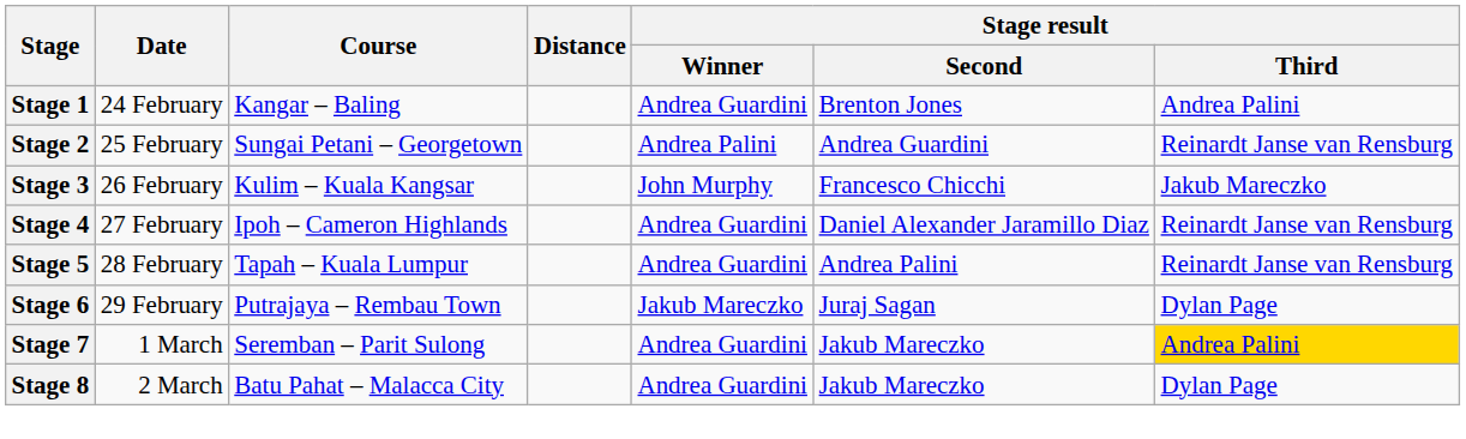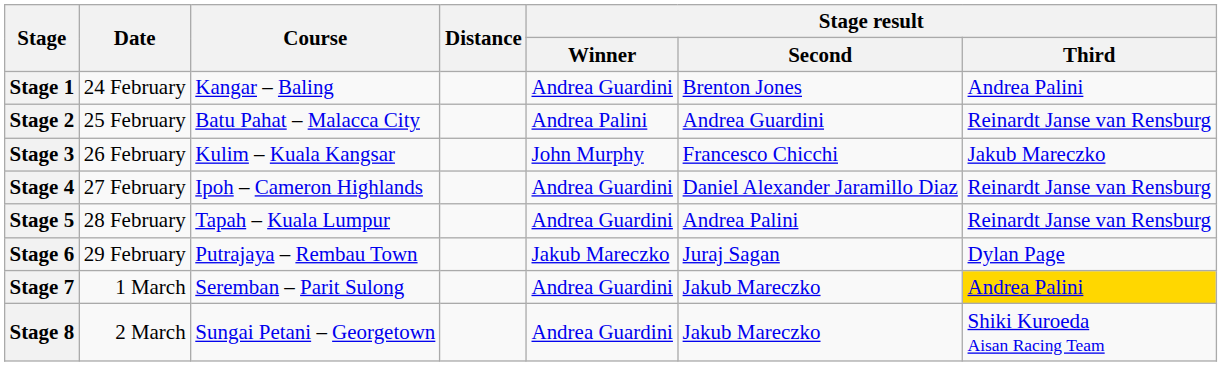Stage 2 | Course: Sungai Petani – Georgetown -> Batu Pahat – Malacca City
Stage 8 | Course: Batu Pahat – Malacca City -> Sungai Petani – Georgetown
Stage 8 | Stage result / Third: Dylan Page -> Shiki Kuroeda Aisan Racing Team
